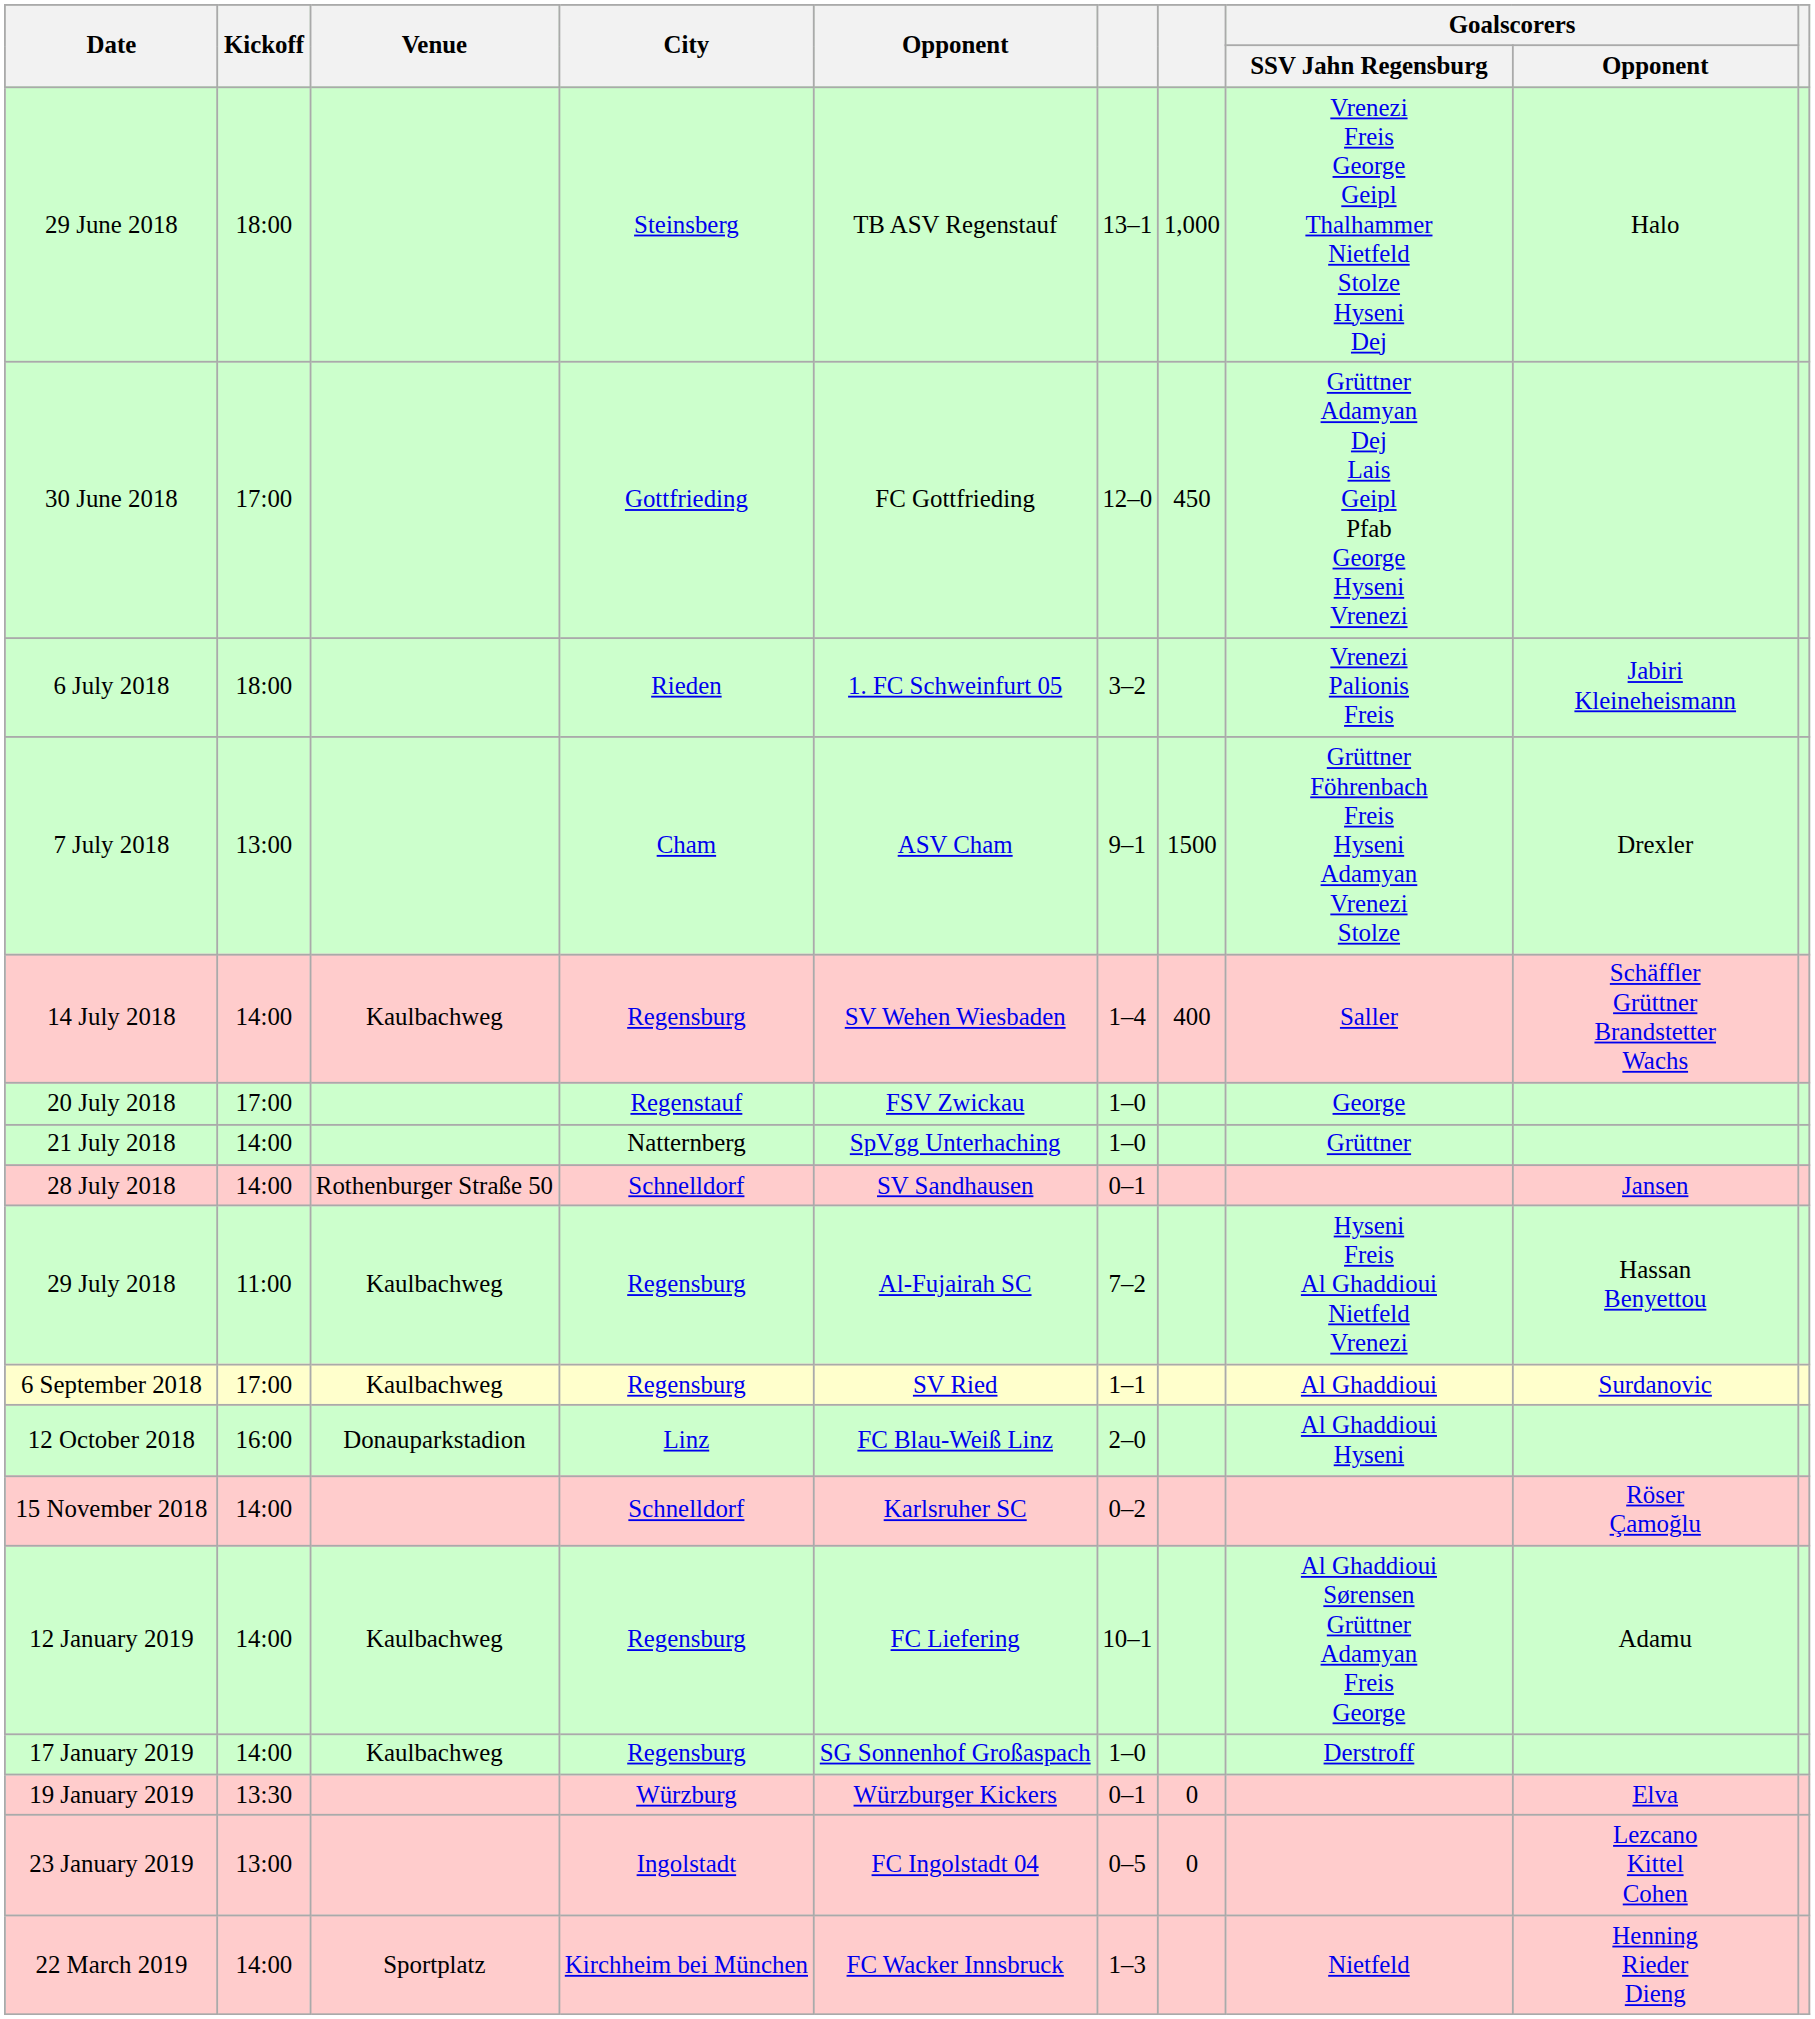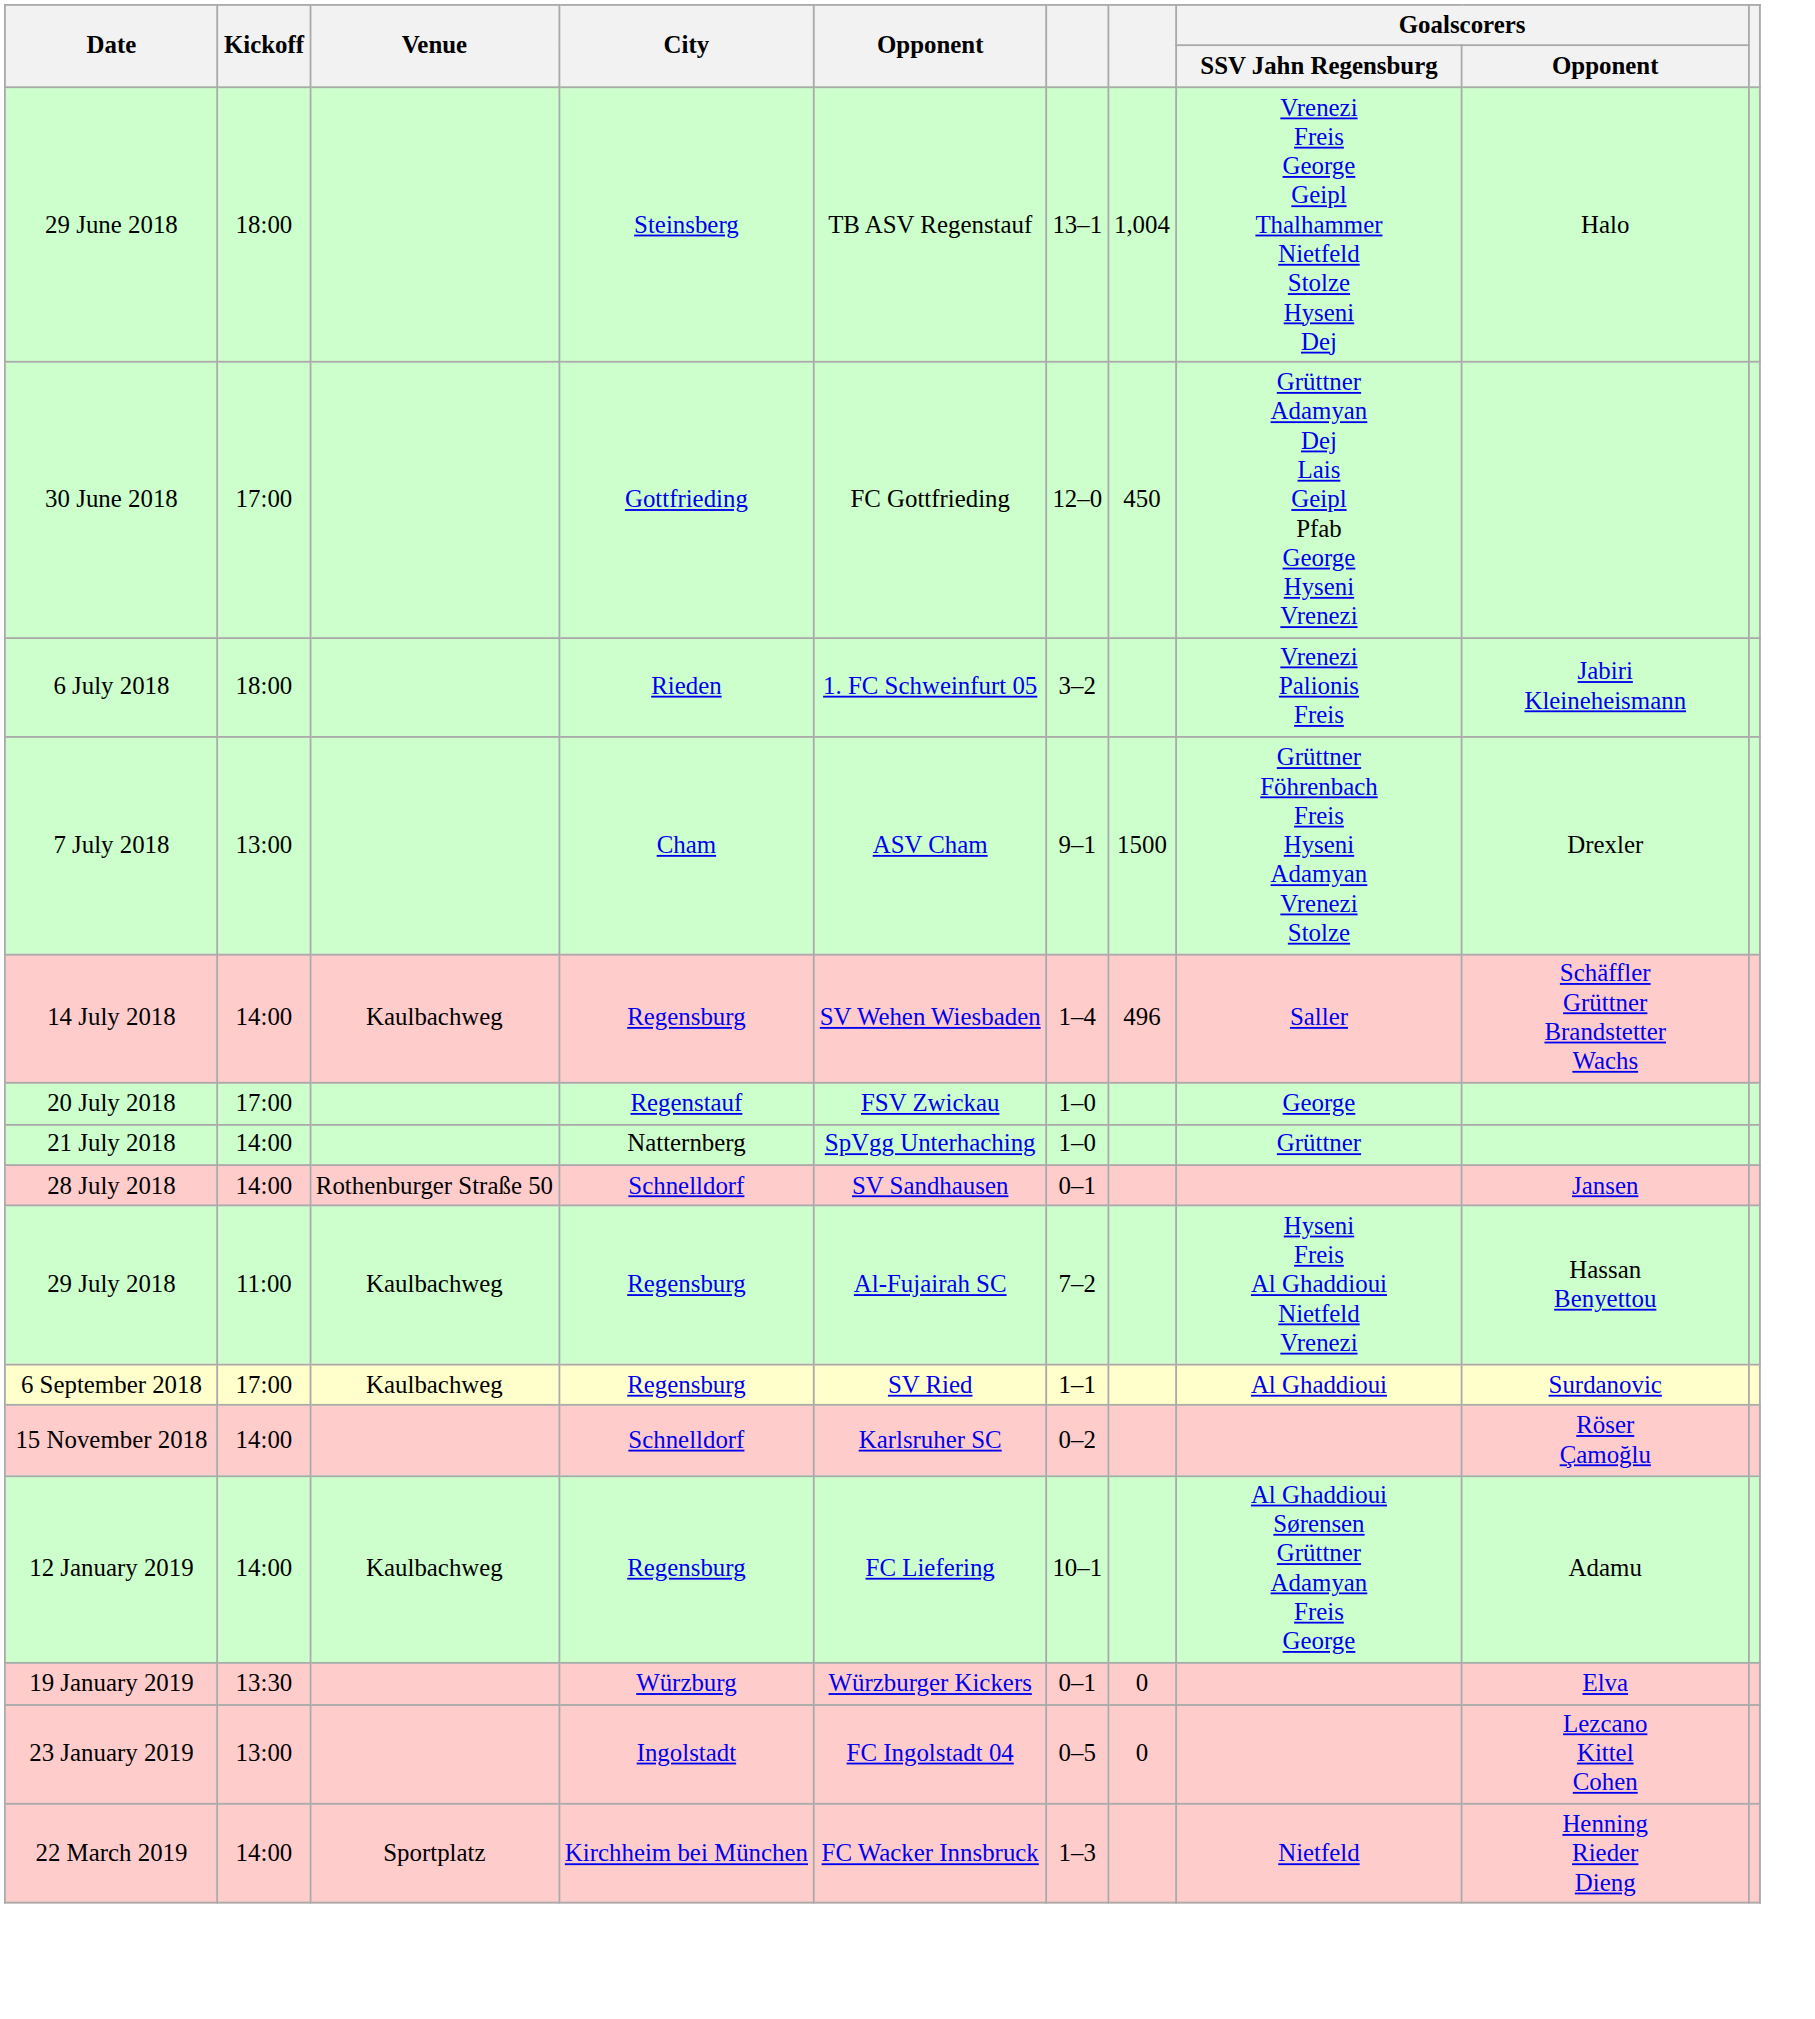29 June 2018 | column 7: 1,000 -> 1,004
14 July 2018 | column 7: 400 -> 496
- row: 12 October 2018 | 16:00 | Donauparkstadion | Linz | FC Blau-Weiß Linz | 2–0 | Al Ghaddioui Hyseni
- row: 17 January 2019 | 14:00 | Kaulbachweg | Regensburg | SG Sonnenhof Großaspach | 1–0 | Derstroff
